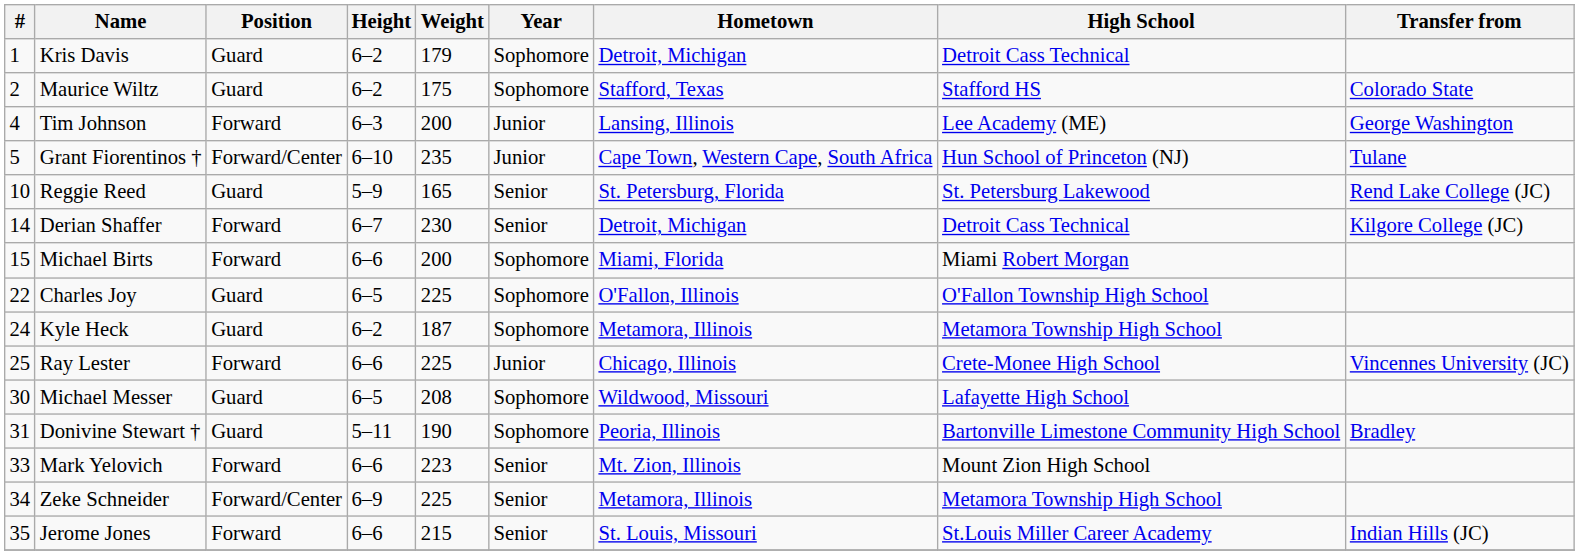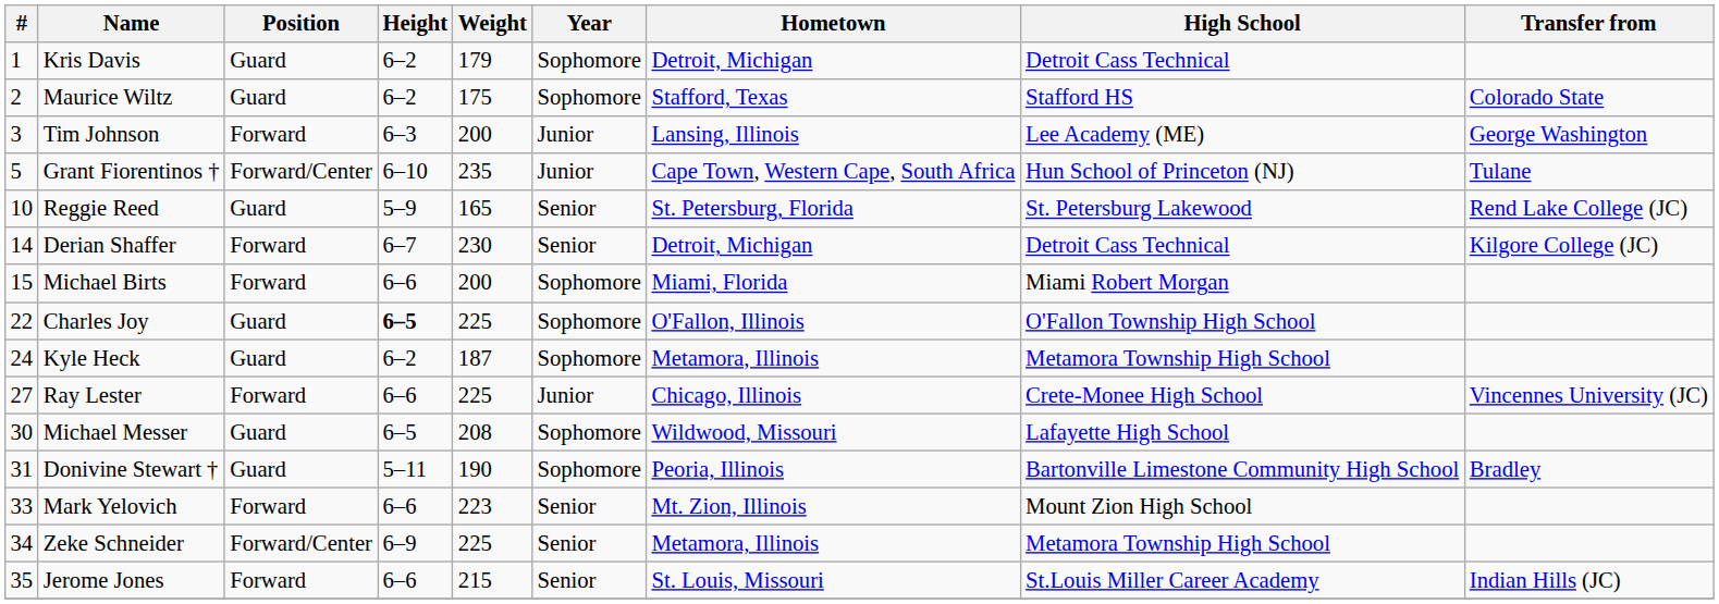Tim Johnson | #: 4 -> 3
Charles Joy | Height: normal -> bold
Ray Lester | #: 25 -> 27
